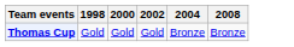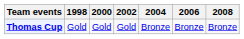+ column: 2006 | Bronze
